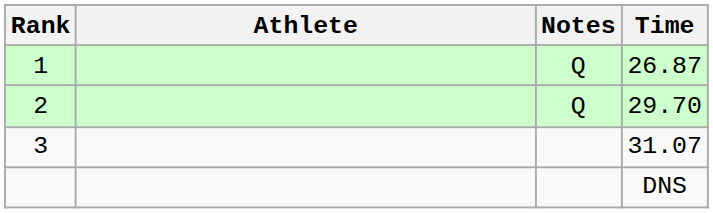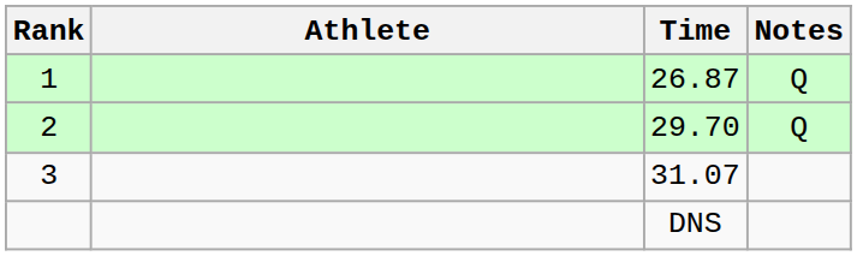columns swapped: Time <-> Notes
